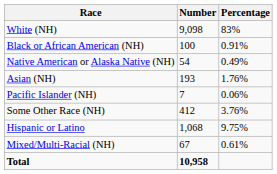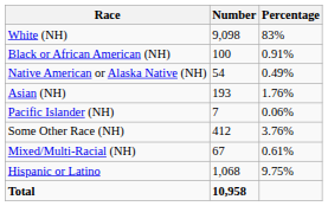rows swapped: Mixed/Multi-Racial (NH) <-> Hispanic or Latino
